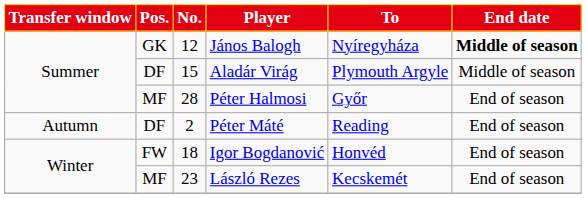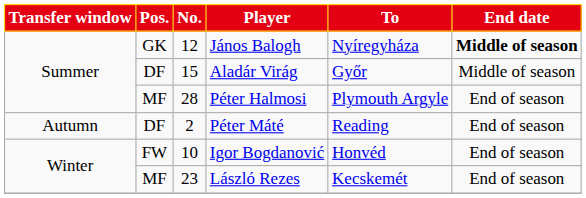Aladár Virág | To: Plymouth Argyle -> Győr
Péter Halmosi | To: Győr -> Plymouth Argyle
Igor Bogdanović | No.: 18 -> 10
